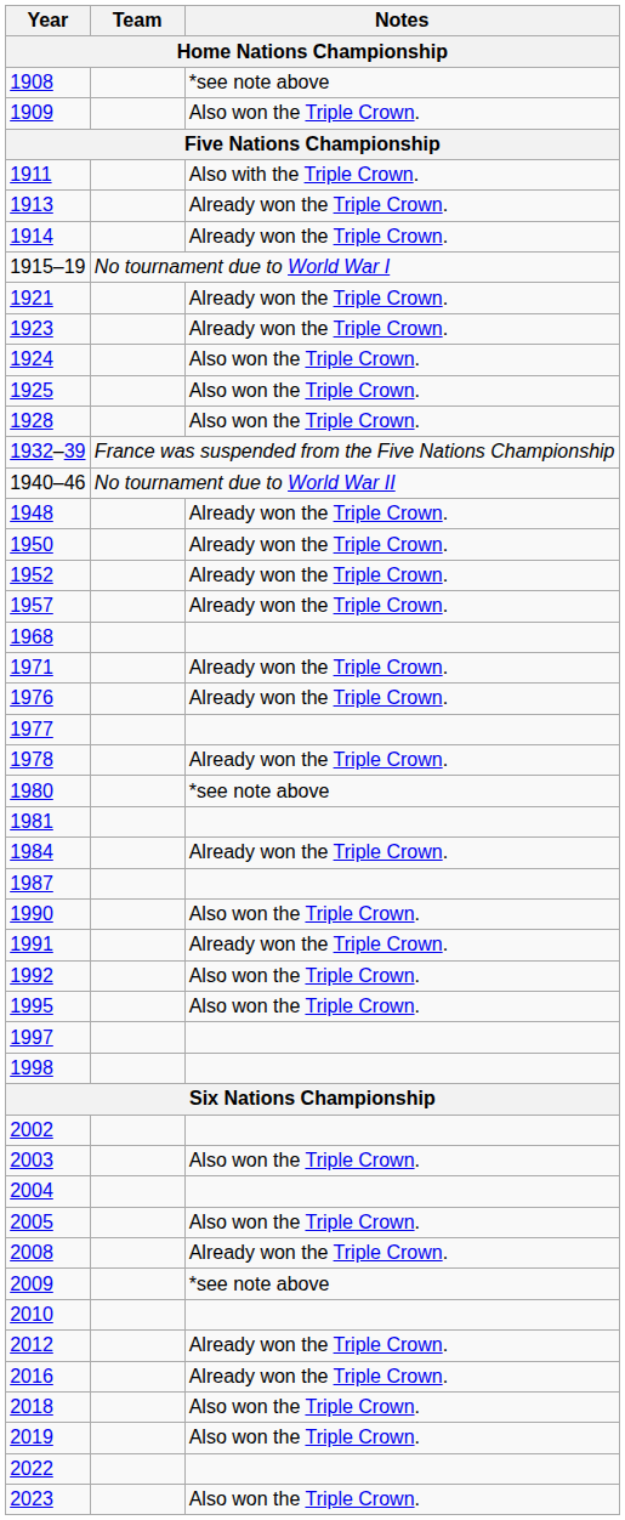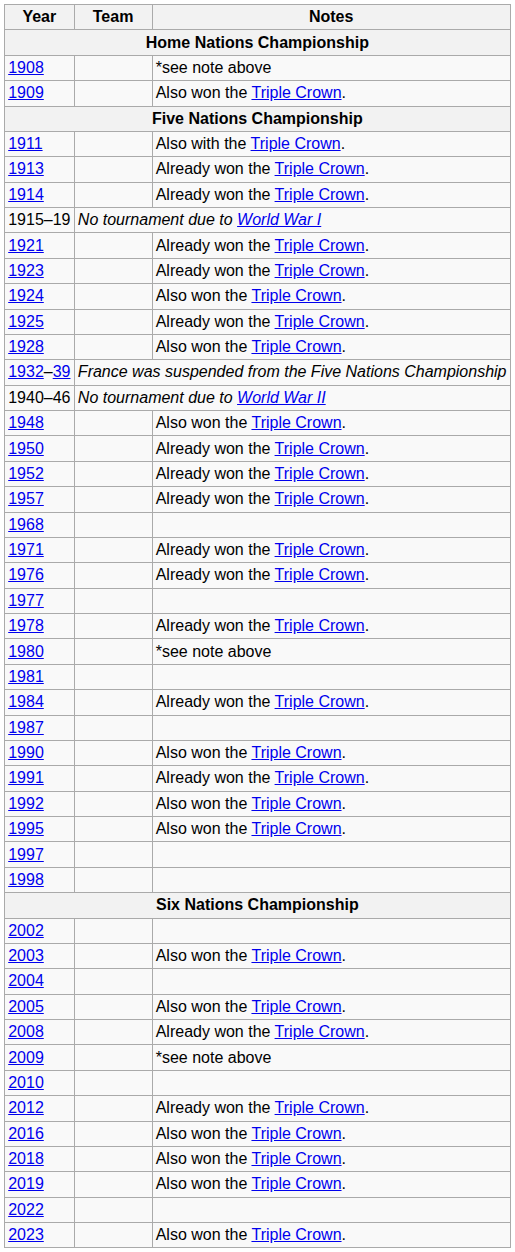1925 | Notes: Also won the Triple Crown. -> Already won the Triple Crown.
1948 | Notes: Already won the Triple Crown. -> Also won the Triple Crown.
2016 | Notes: Already won the Triple Crown. -> Also won the Triple Crown.
